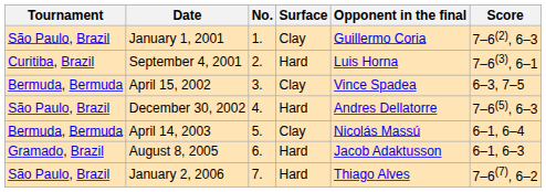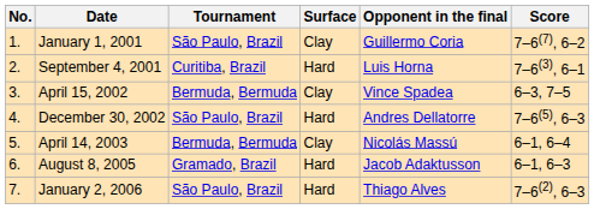columns swapped: No. <-> Tournament
January 1, 2001 | Score: 7–6(2), 6–3 -> 7–6(7), 6–2
January 2, 2006 | Score: 7–6(7), 6–2 -> 7–6(2), 6–3
